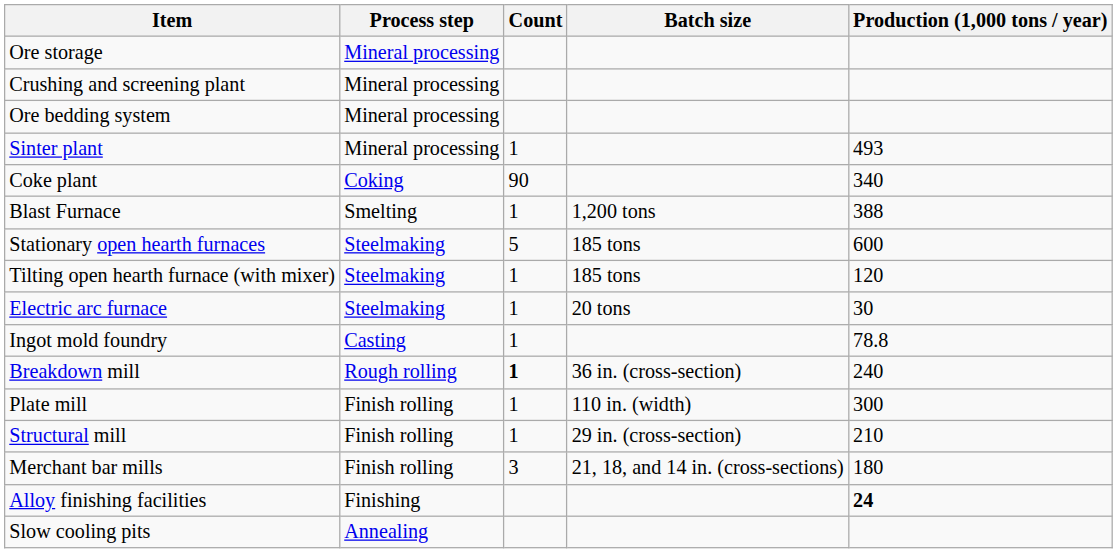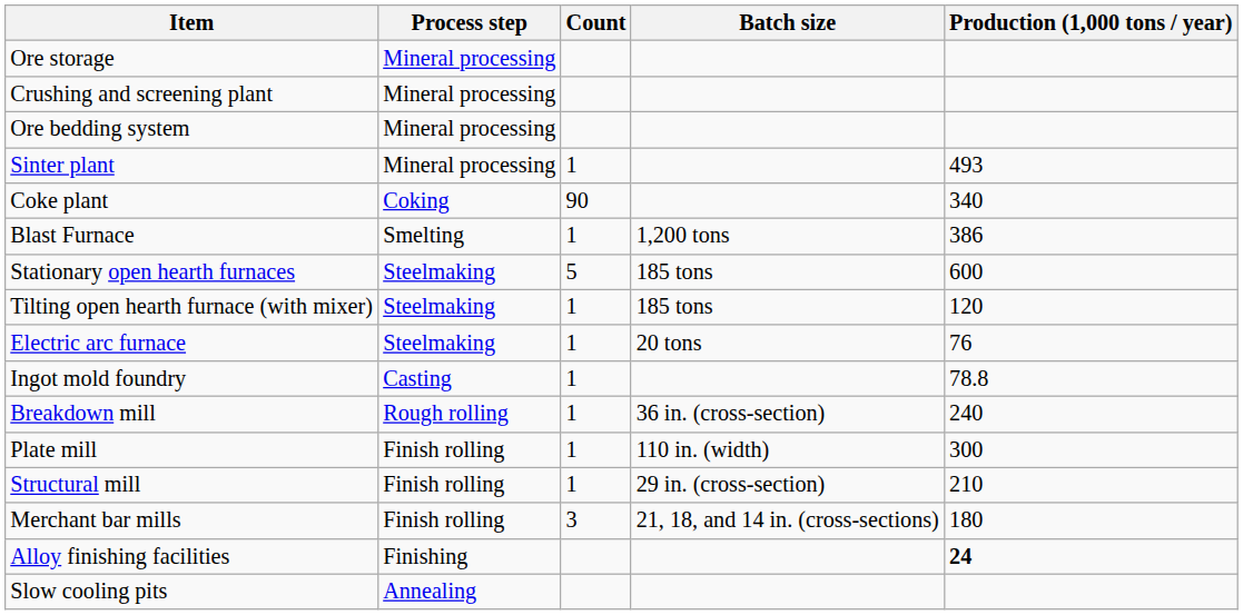Blast Furnace | Production (1,000 tons / year): 388 -> 386
Electric arc furnace | Production (1,000 tons / year): 30 -> 76
Breakdown mill | Count: bold -> normal
